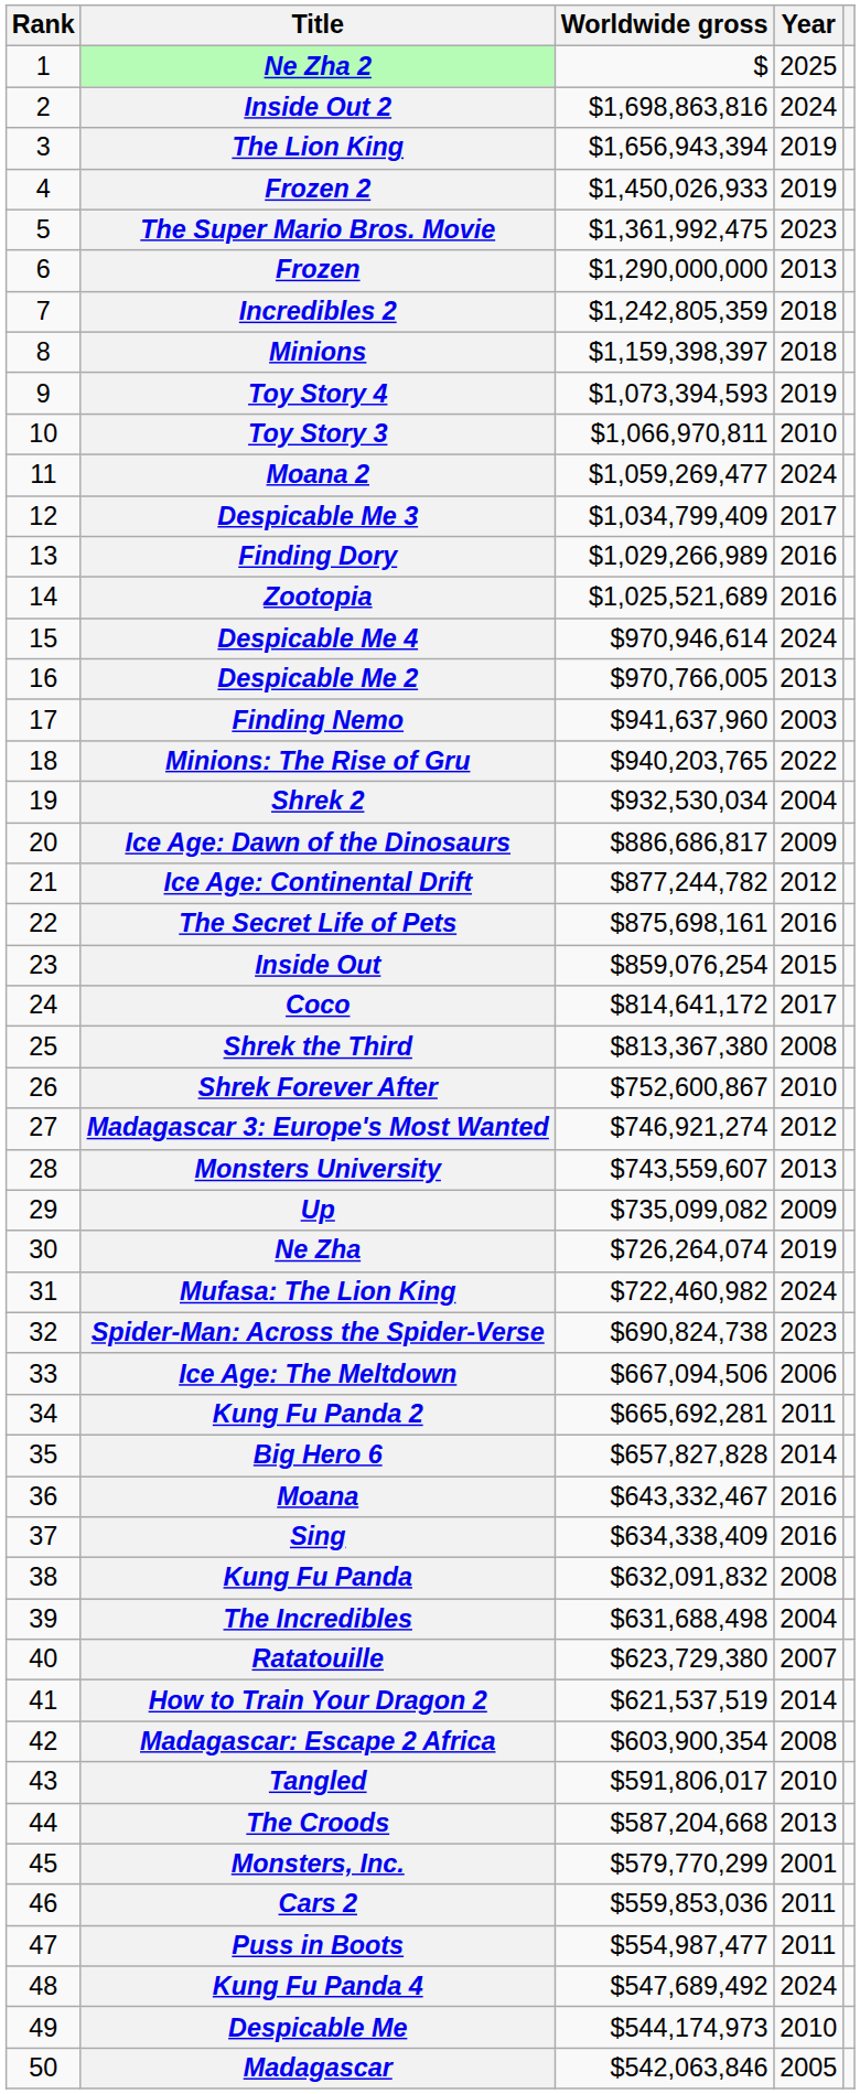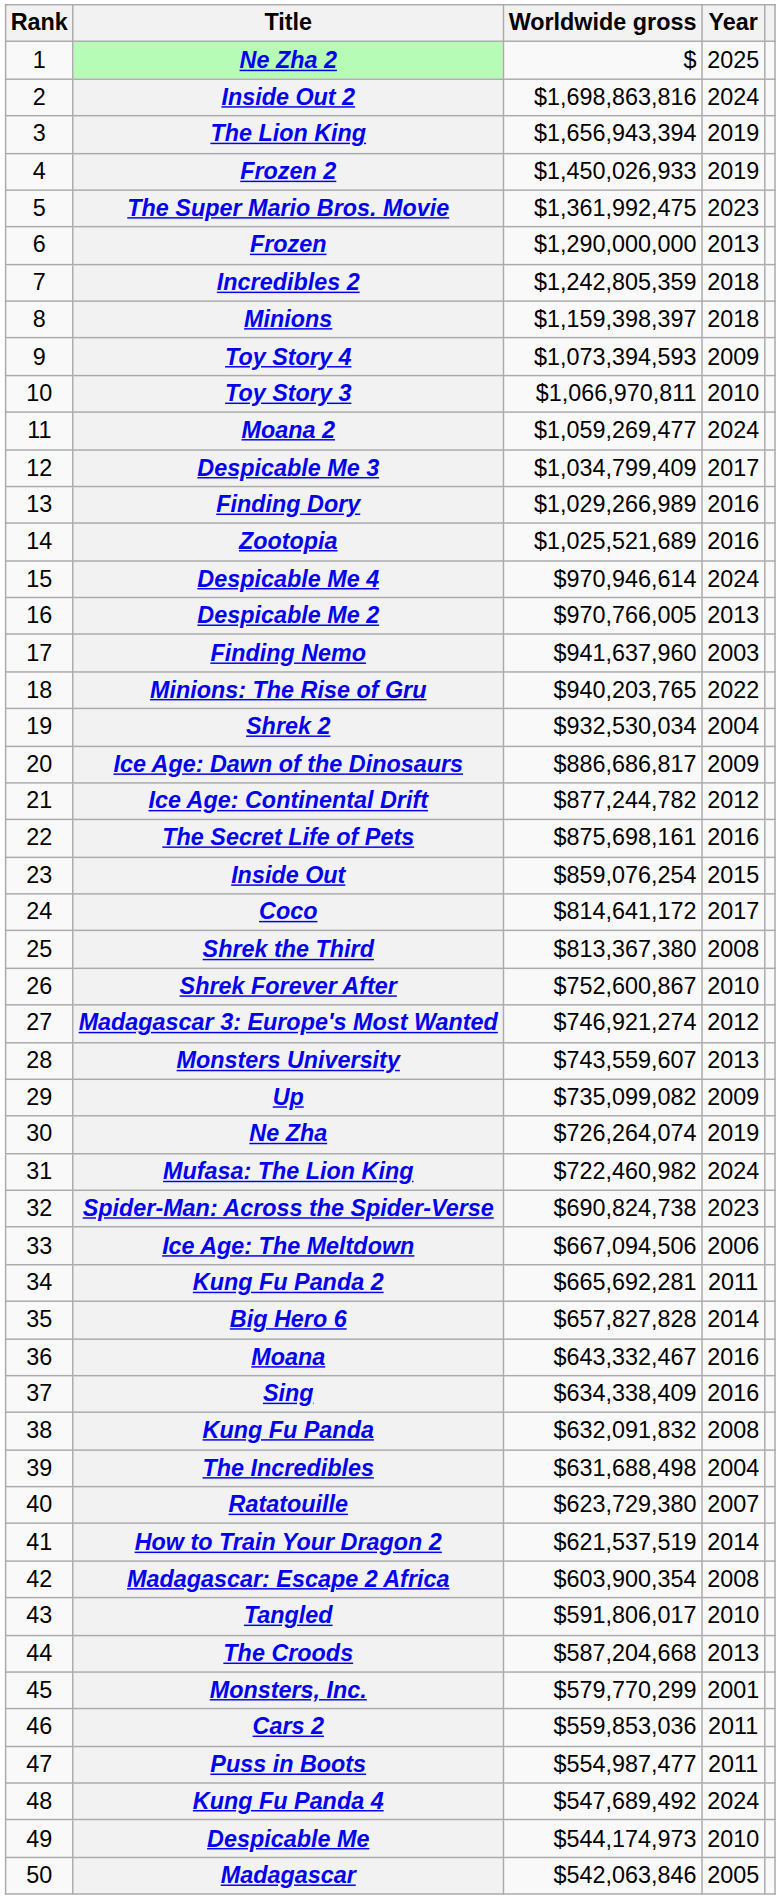Toy Story 4 | Year: 2019 -> 2009
